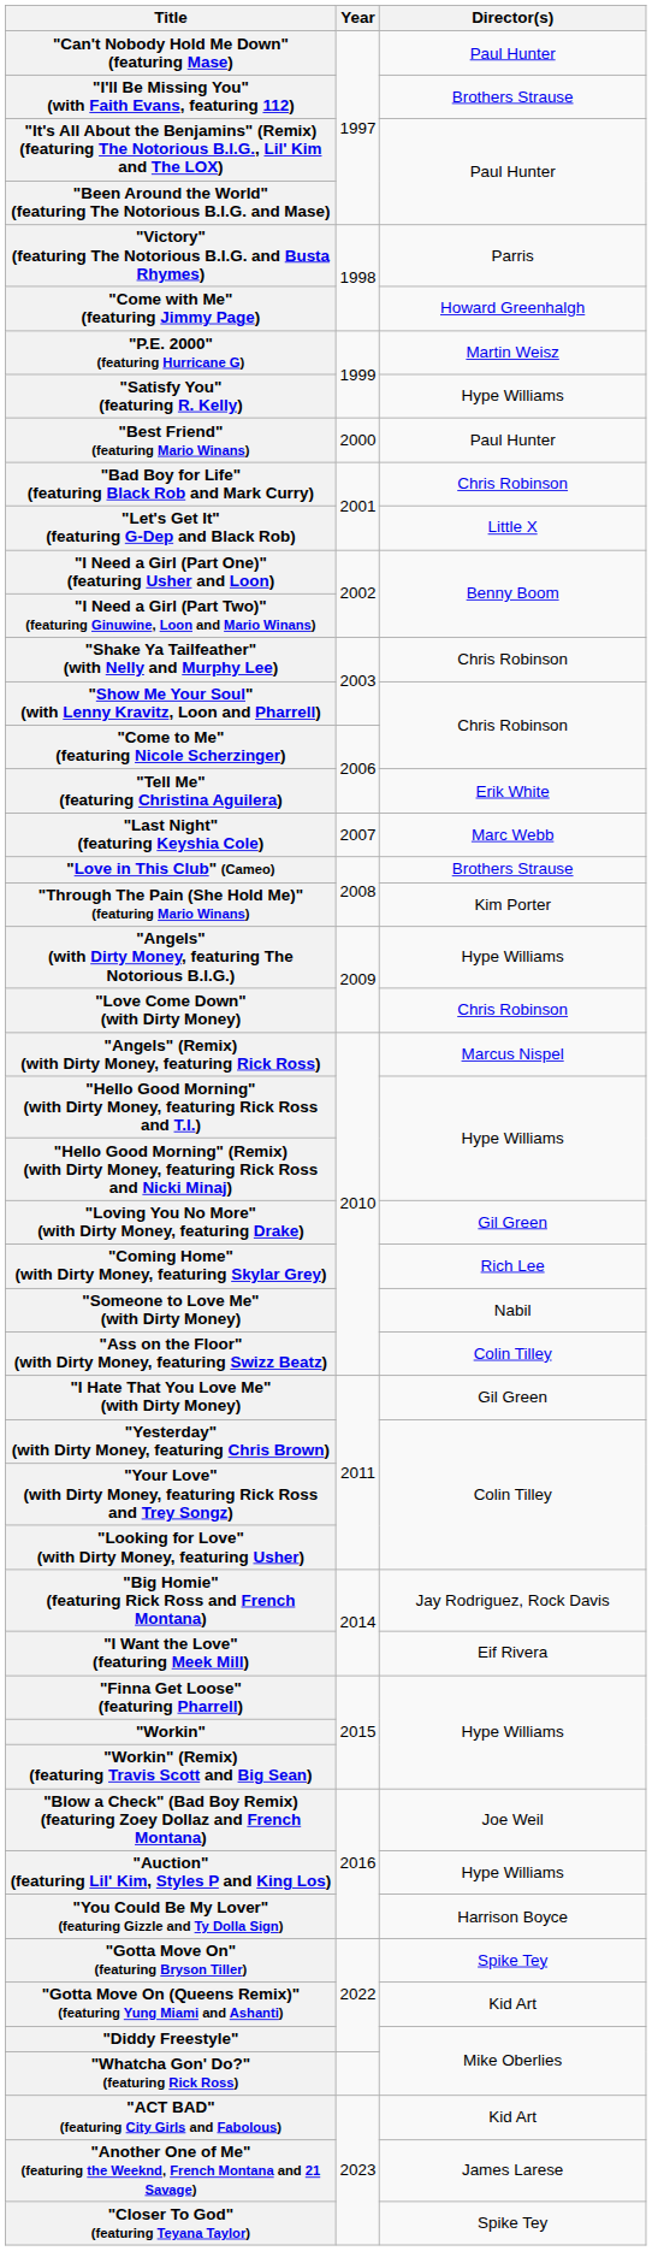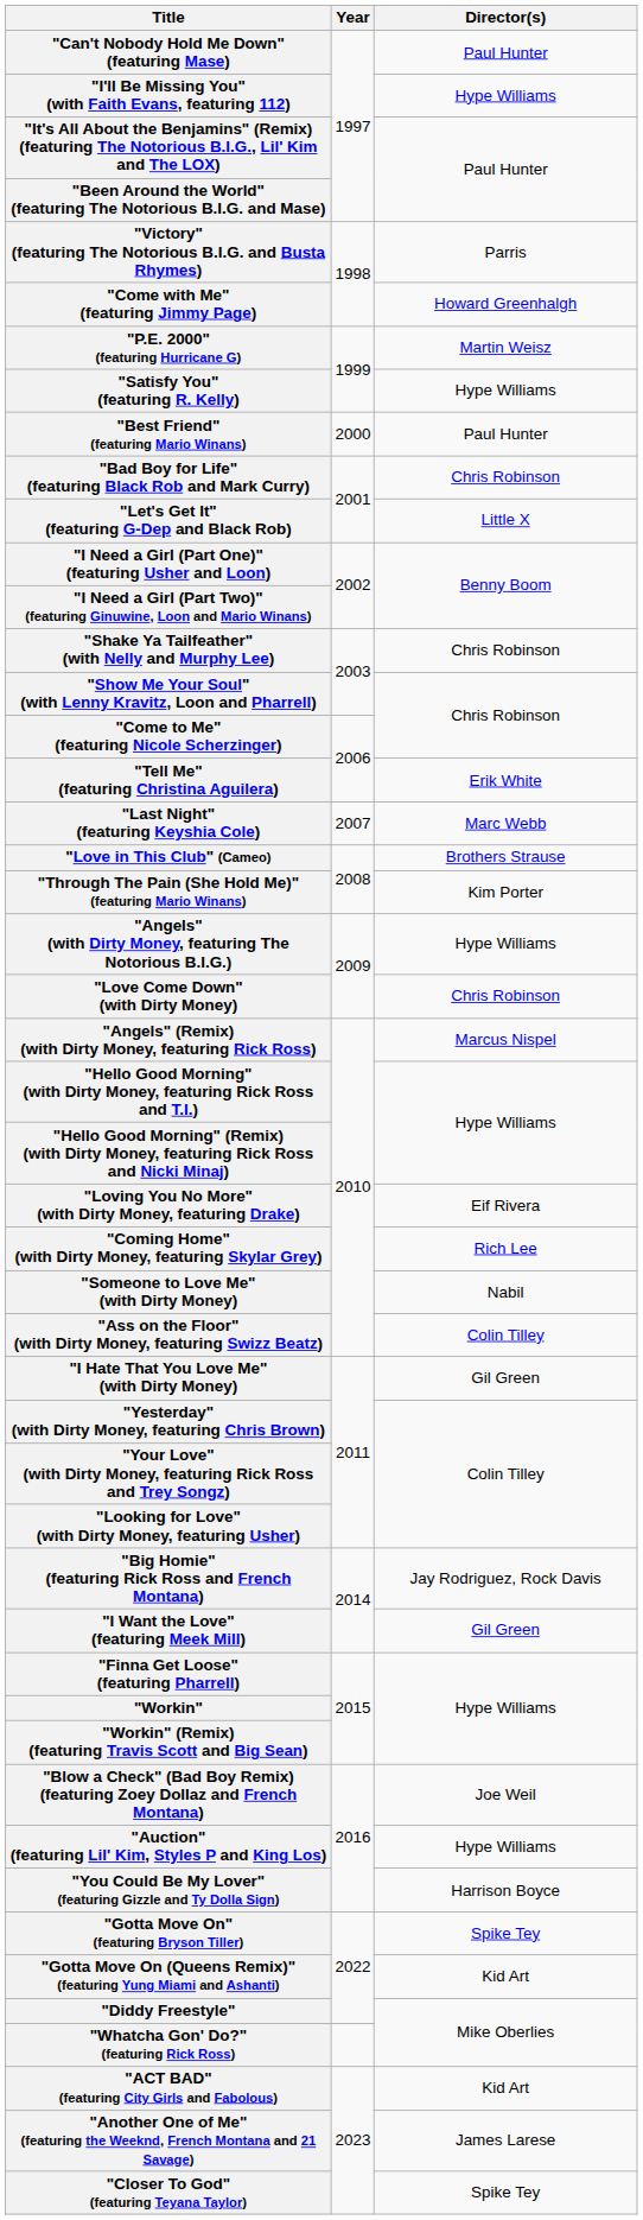"I'll Be Missing You" (with Faith Evans, featuring 112) | Director(s): Brothers Strause -> Hype Williams
"Loving You No More" (with Dirty Money, featuring Drake) | Director(s): Gil Green -> Eif Rivera
"I Want the Love" (featuring Meek Mill) | Director(s): Eif Rivera -> Gil Green
